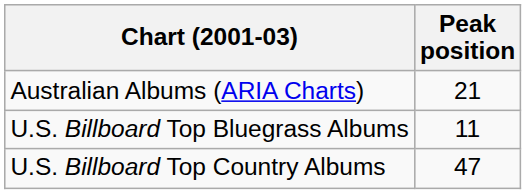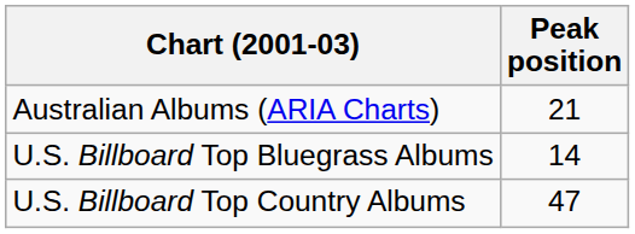U.S. Billboard Top Bluegrass Albums | Peak position: 11 -> 14
